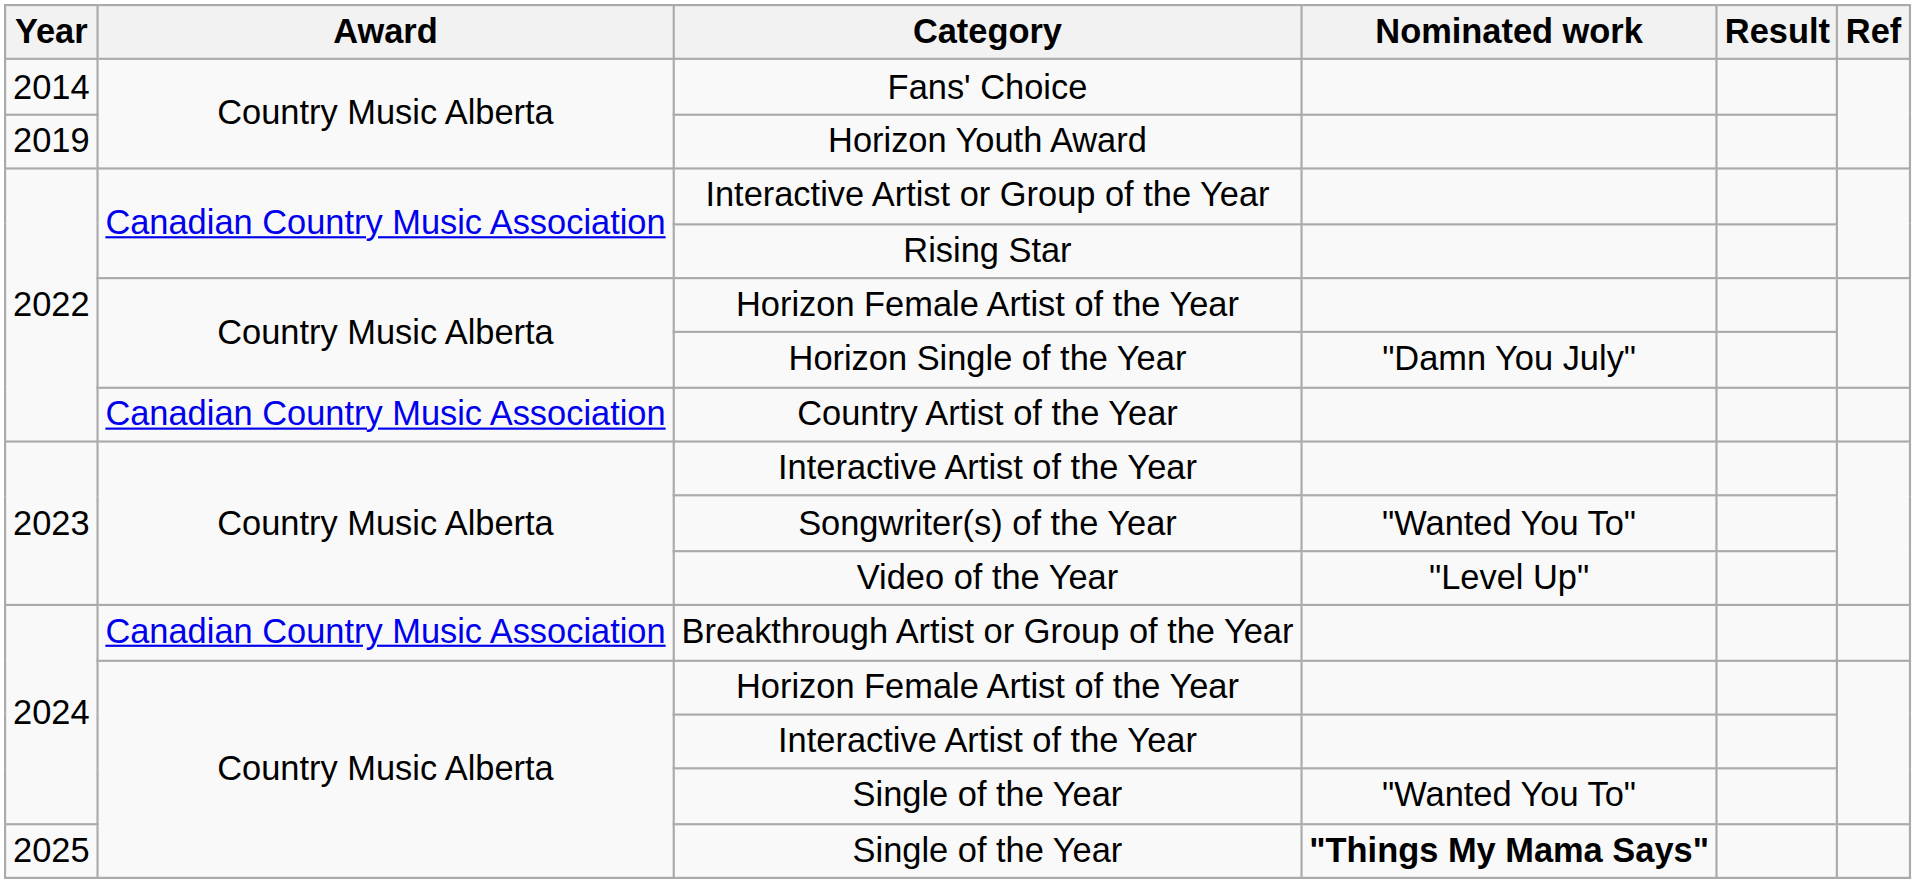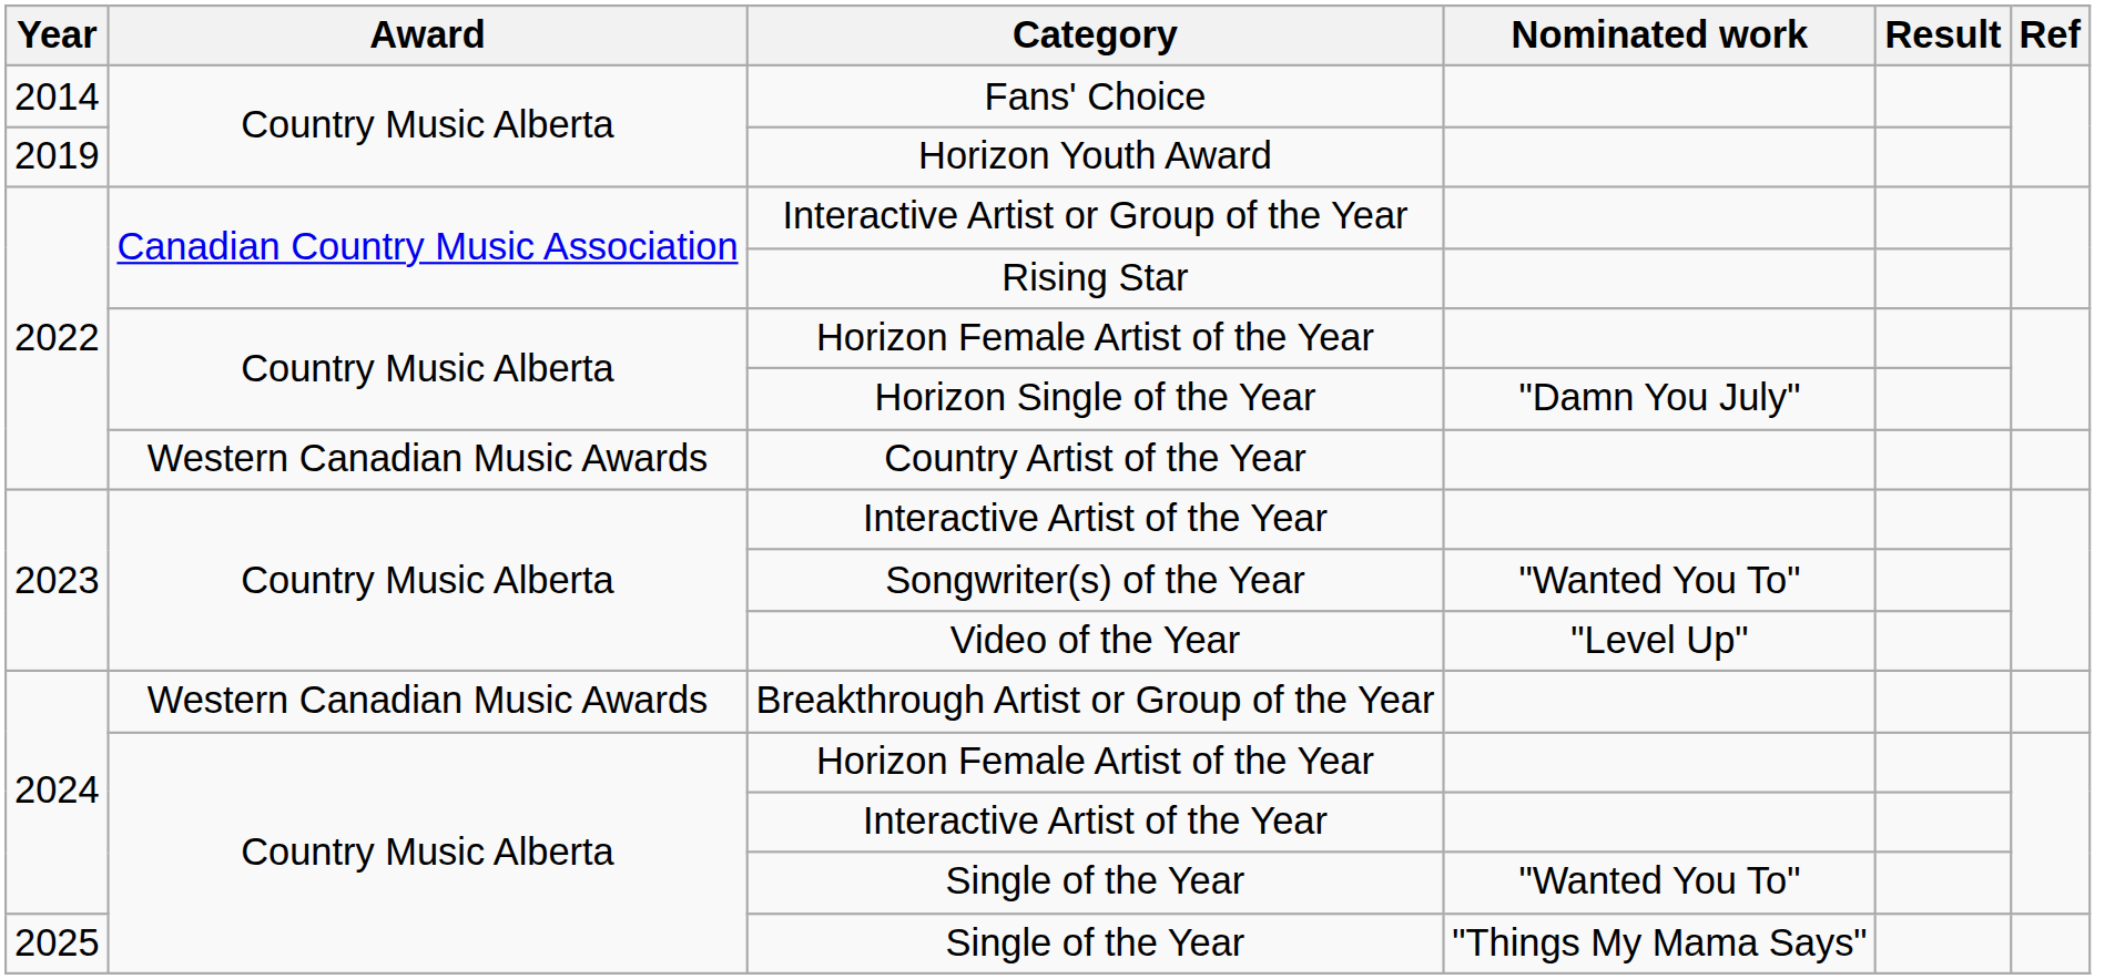Country Artist of the Year | Award: Canadian Country Music Association -> Western Canadian Music Awards
Breakthrough Artist or Group of the Year | Award: Canadian Country Music Association -> Western Canadian Music Awards
2025 / Single of the Year | Nominated work: bold -> normal
